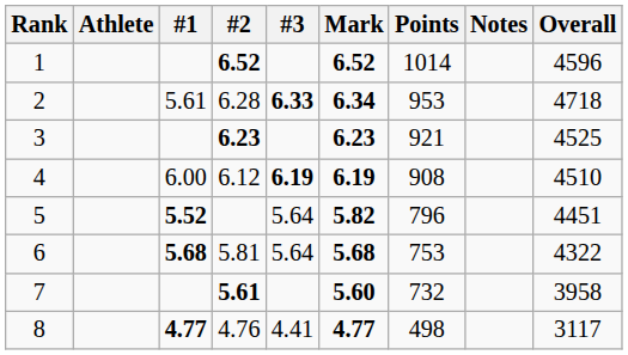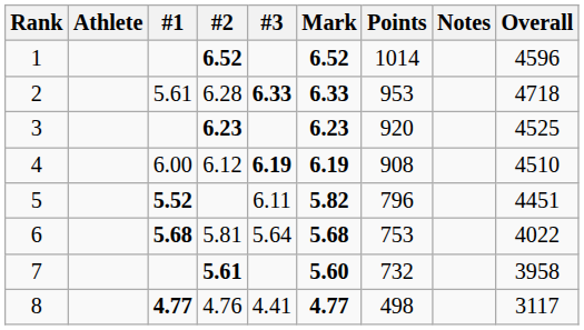2 | Mark: 6.34 -> 6.33
3 | Points: 921 -> 920
5 | #3: 5.64 -> 6.11
6 | Overall: 4322 -> 4022
